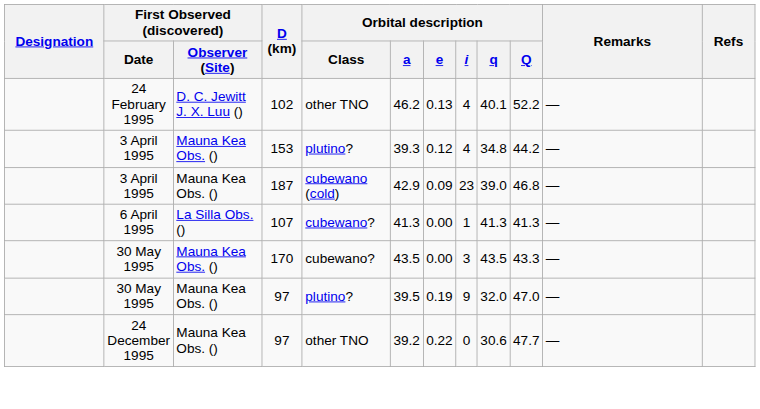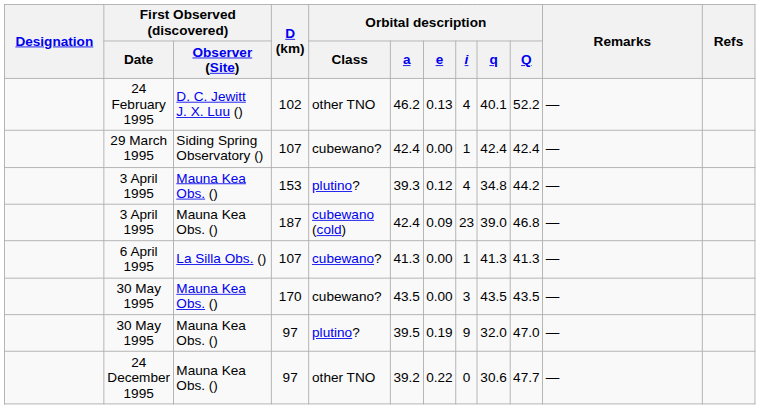+ row: 29 March 1995 | Siding Spring Observatory () | 107 | cubewano? | 42.4 | 0.00 | 1 | 42.4 | 42.4 | —
3 April 1995 / 187 | Orbital description / a: 42.9 -> 42.4
30 May 1995 / 170 | Orbital description / Q: 43.3 -> 43.5
